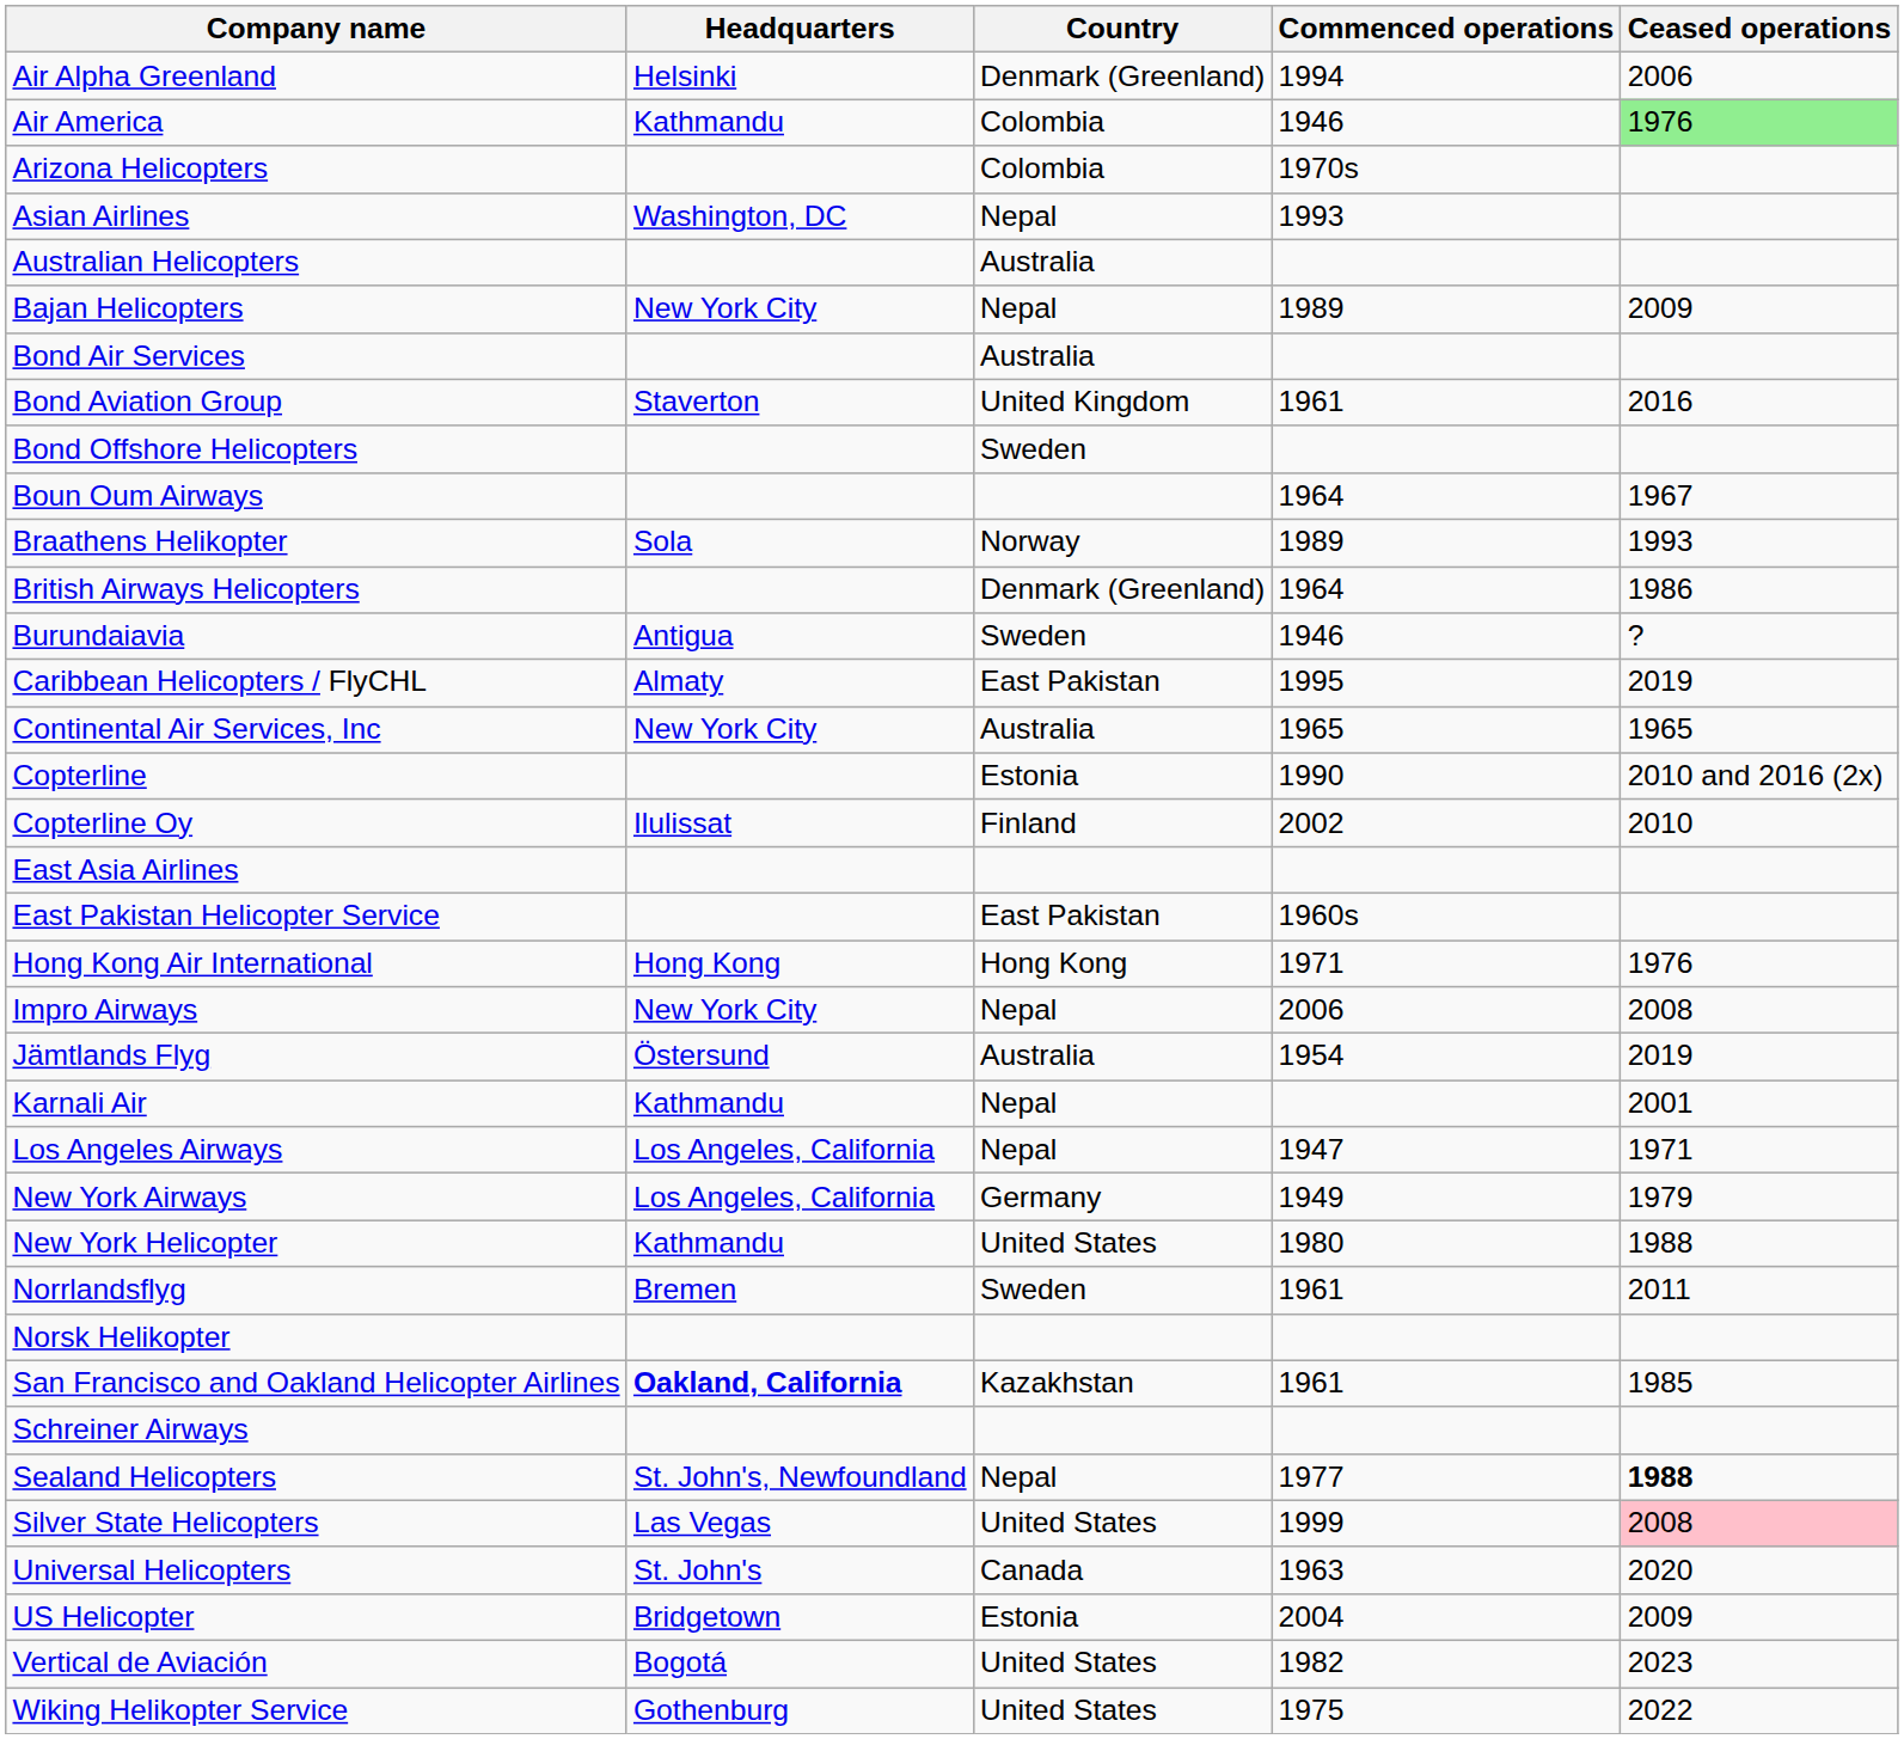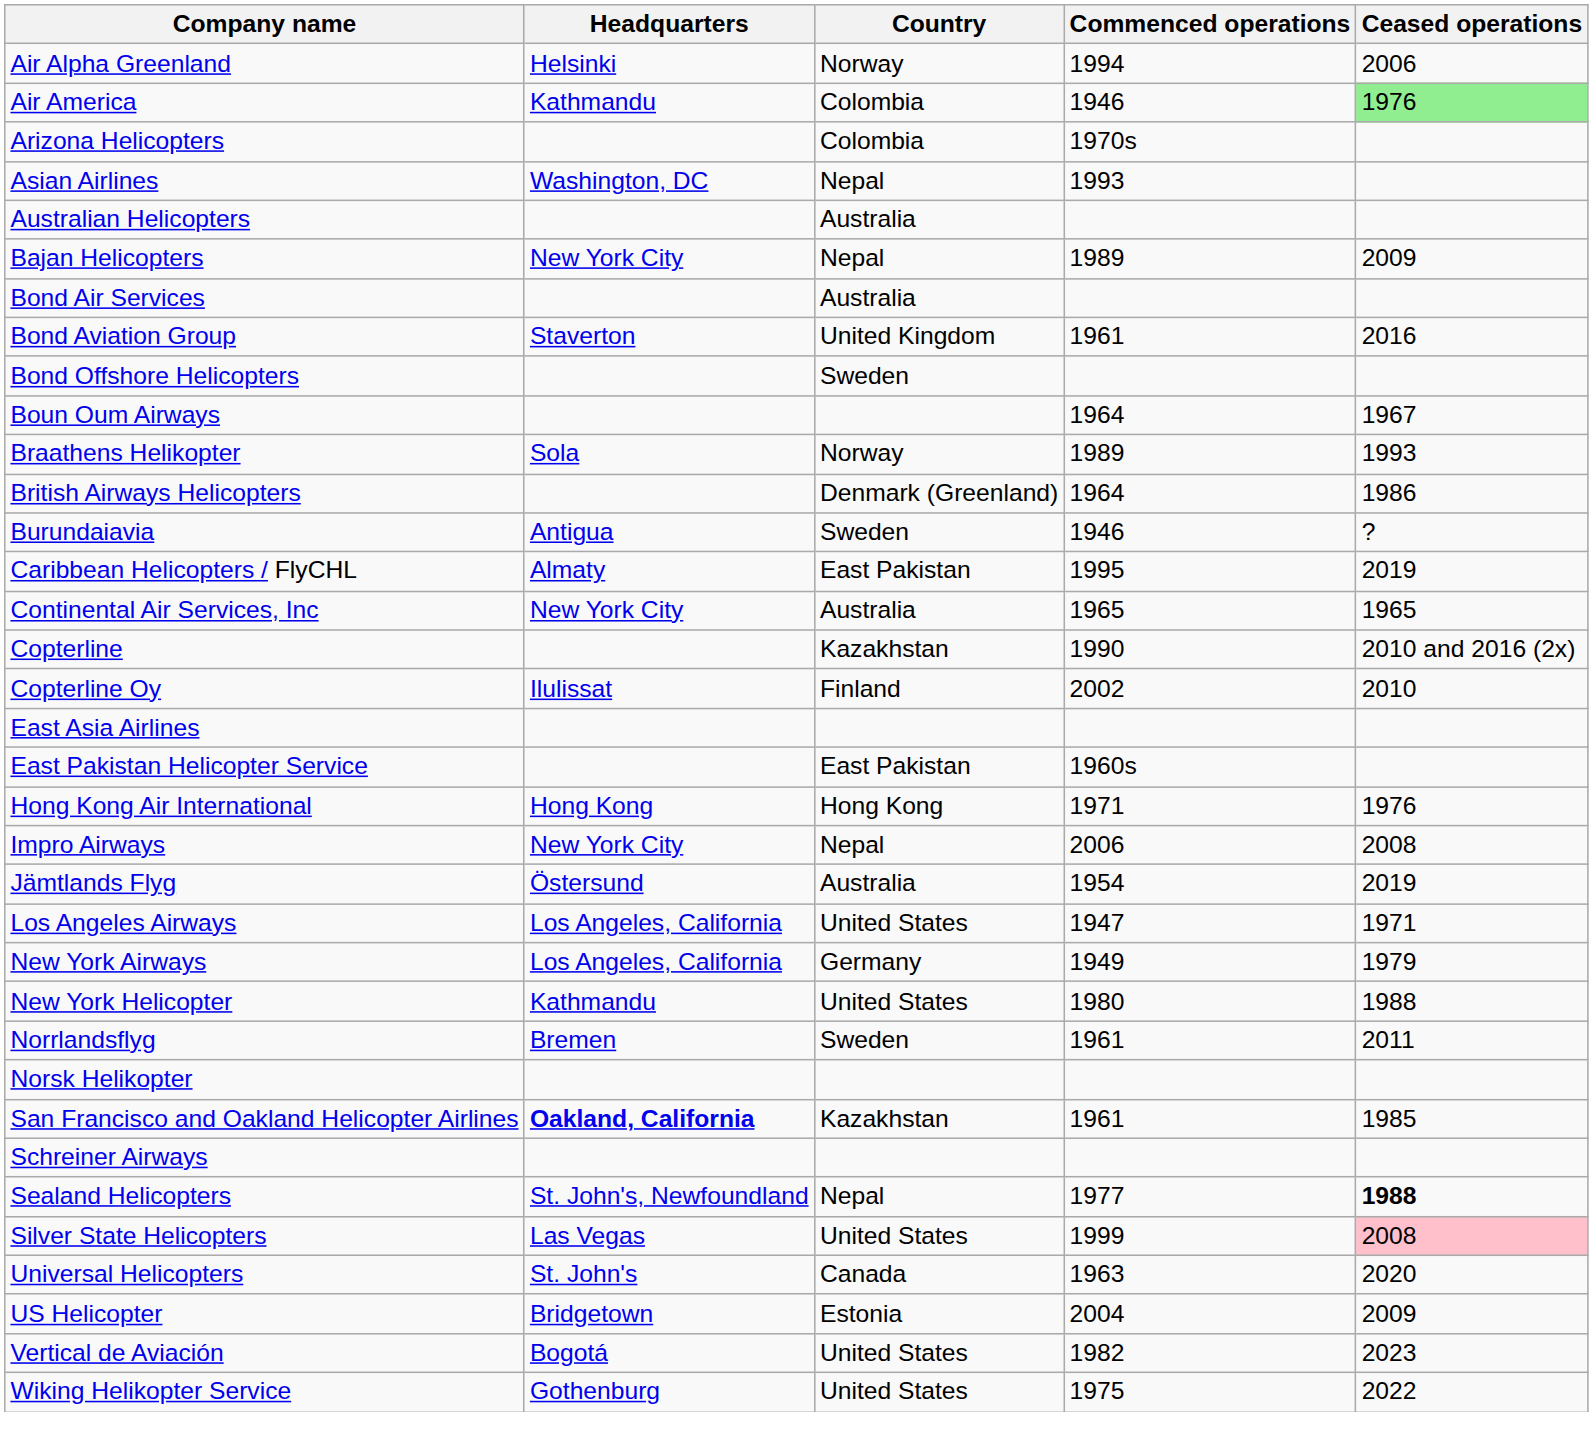Air Alpha Greenland | Country: Denmark (Greenland) -> Norway
Copterline | Country: Estonia -> Kazakhstan
- row: Karnali Air | Kathmandu | Nepal | 2001
Los Angeles Airways | Country: Nepal -> United States
